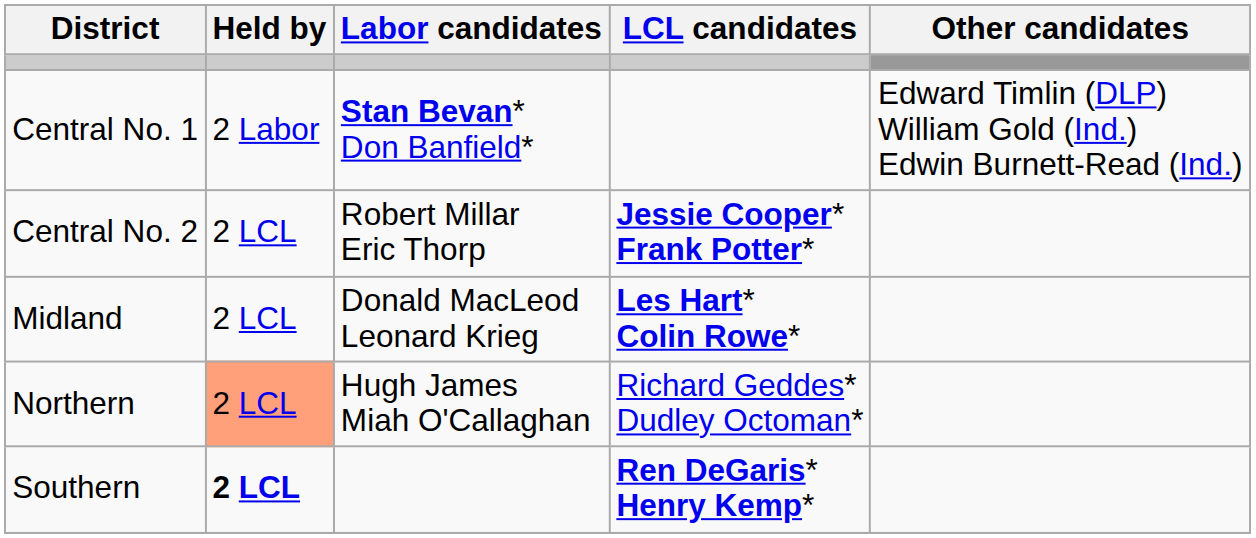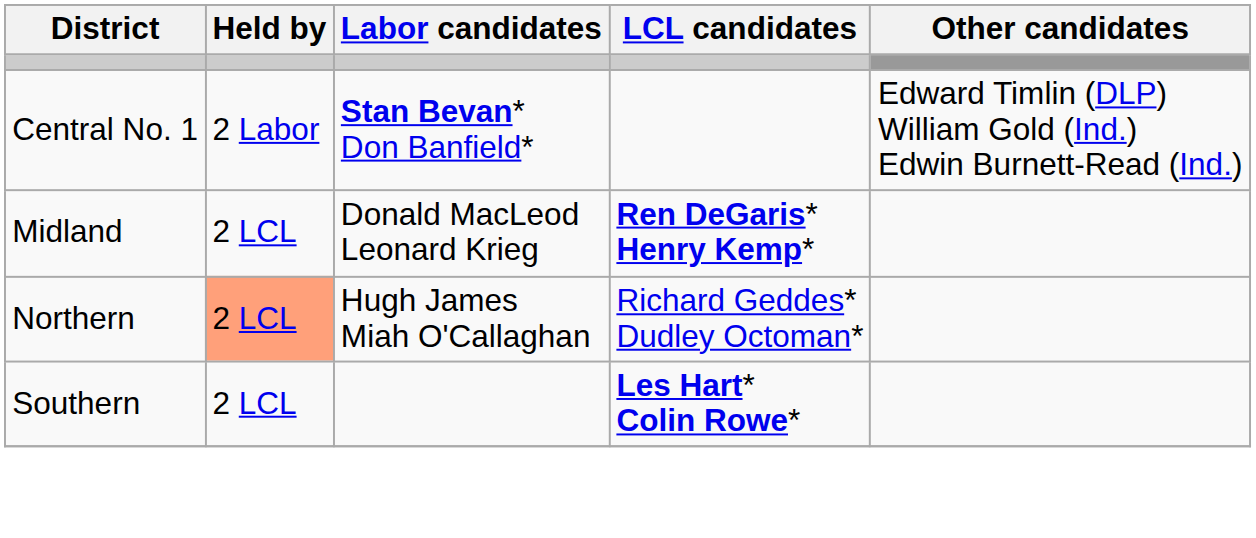- row: Central No. 2 | 2 LCL | Robert Millar Eric Thorp | Jessie Cooper* Frank Potter*
Midland | LCL candidates: Les Hart* Colin Rowe* -> Ren DeGaris* Henry Kemp*
Southern | Held by: bold -> normal
Southern | LCL candidates: Ren DeGaris* Henry Kemp* -> Les Hart* Colin Rowe*
